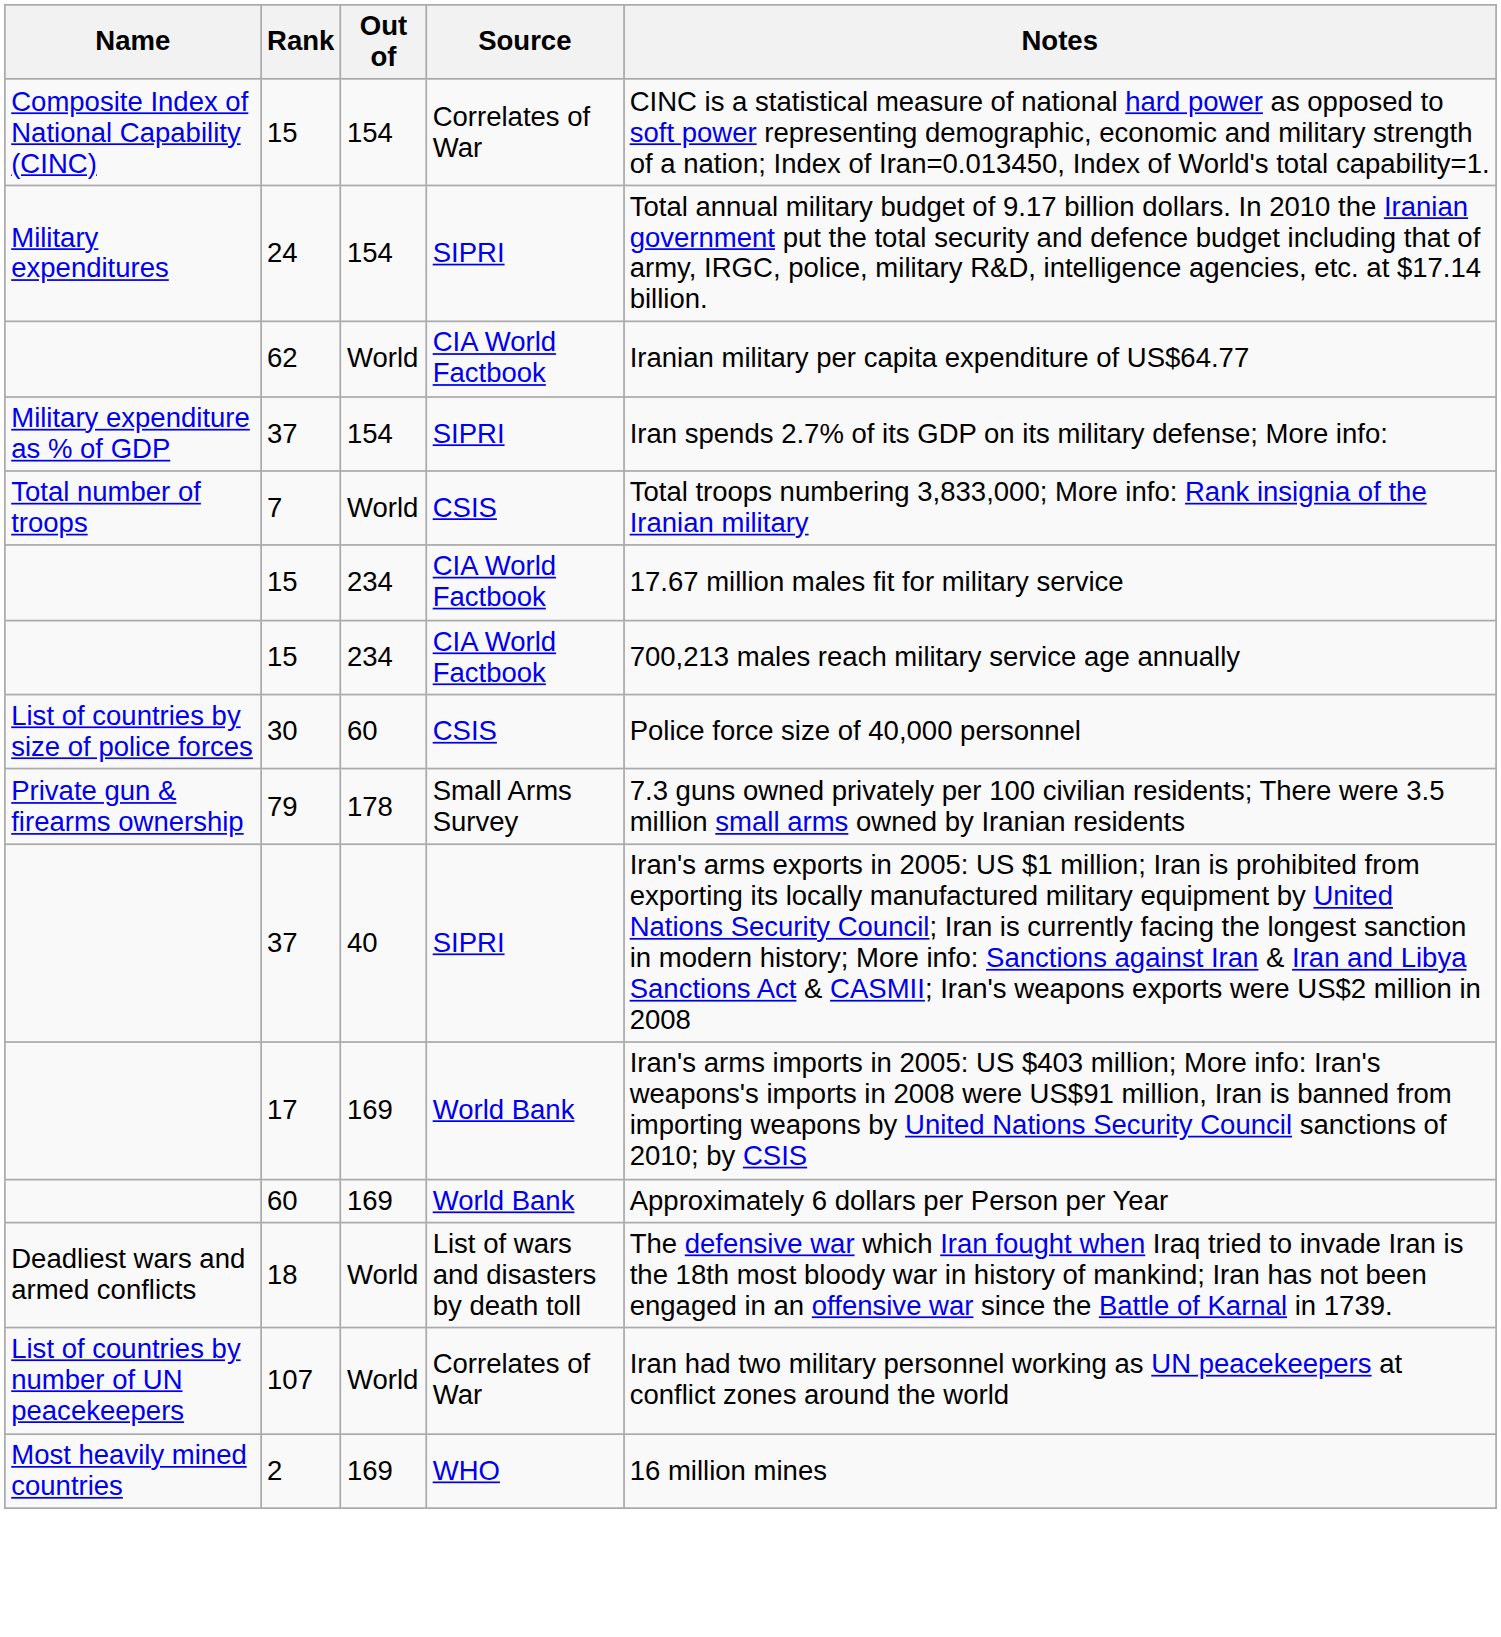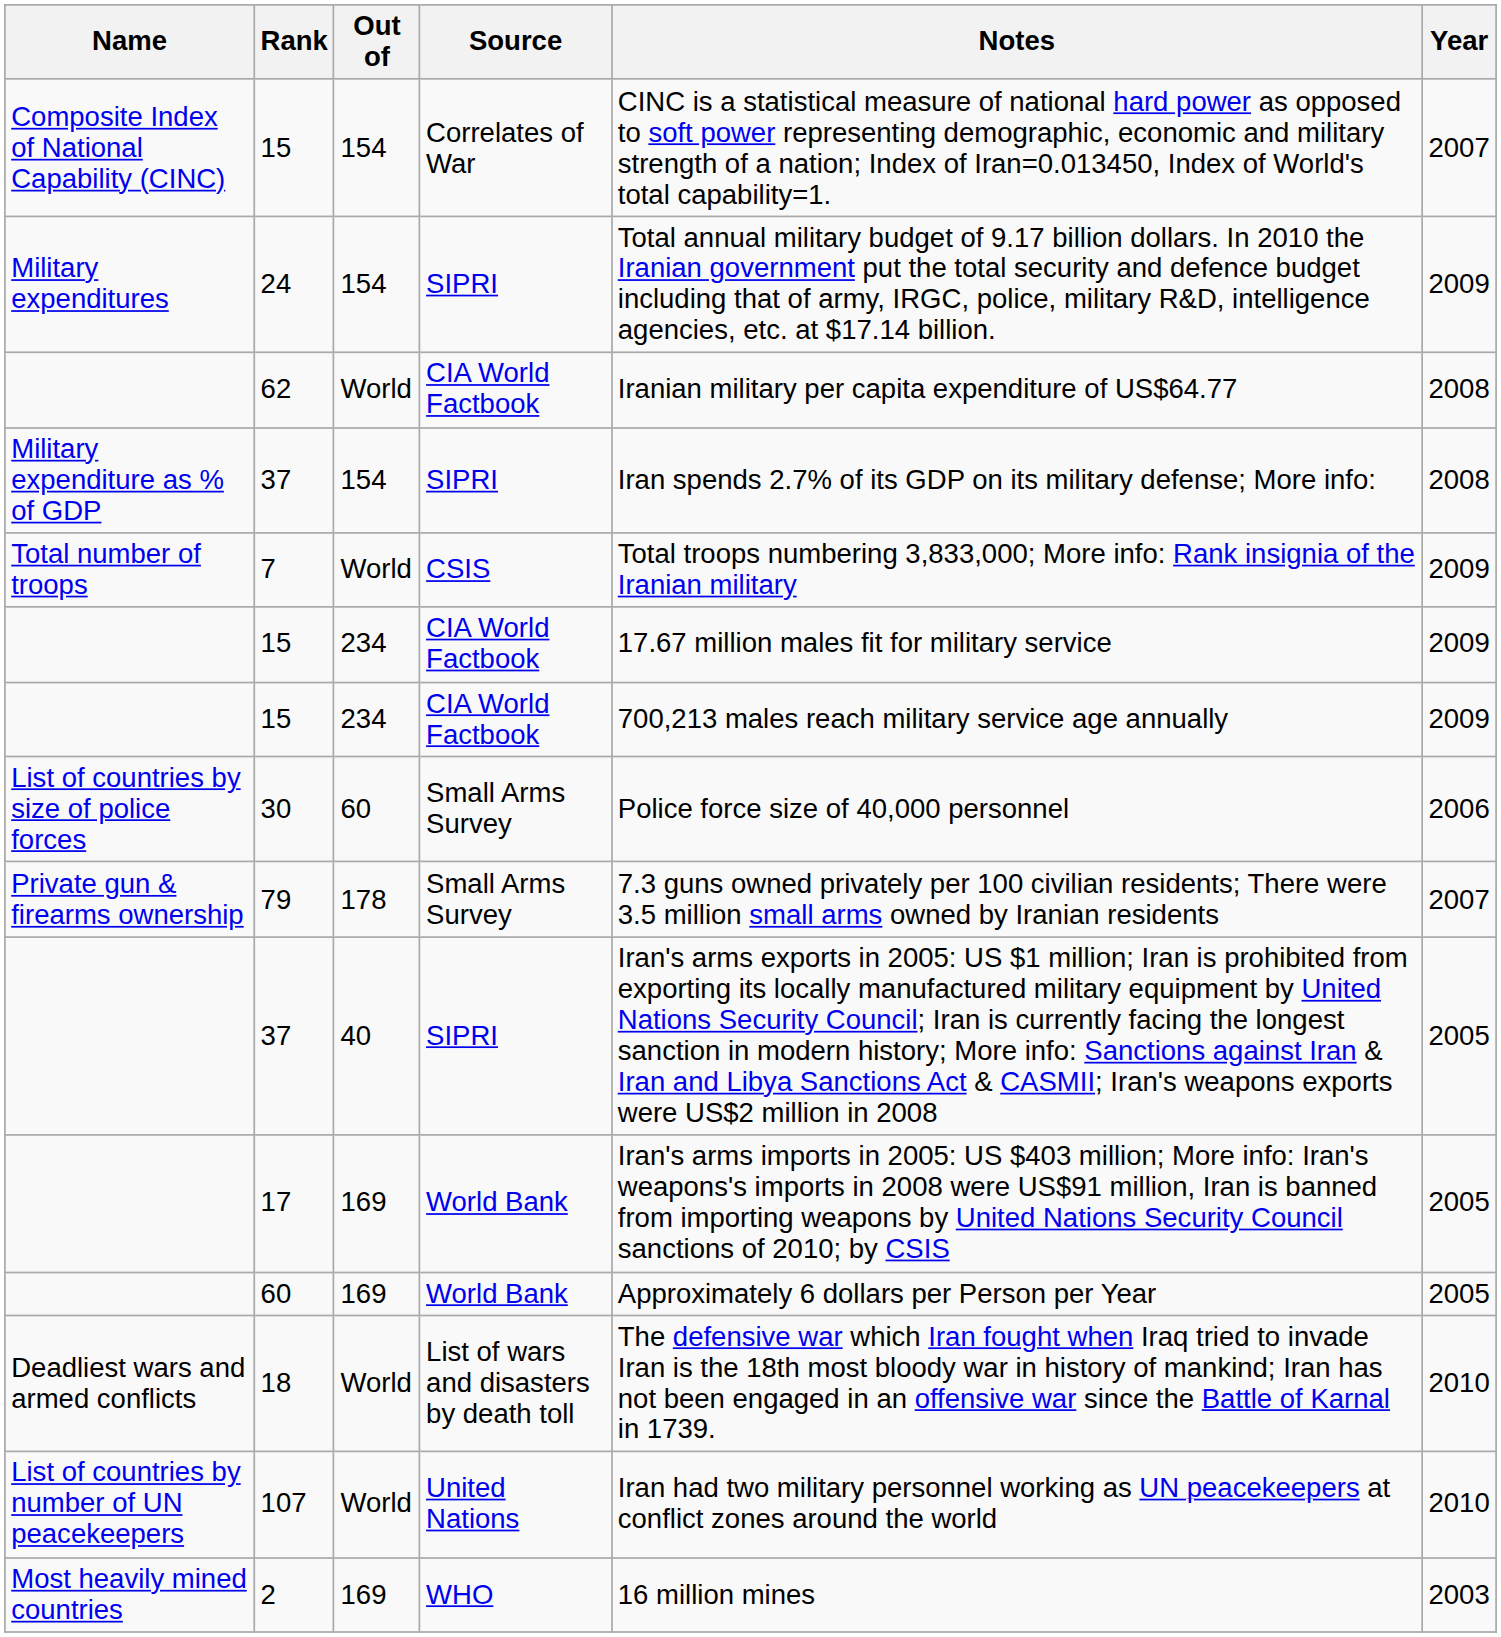+ column: Year | 2007 | 2009 | 2008 | 2008 | 2009 | 2009 | 2009 | 2006 | 2007 | 2005 | 2005 | 2005 | 2010 | 2010 | 2003
30 | Source: CSIS -> Small Arms Survey
107 | Source: Correlates of War -> United Nations
